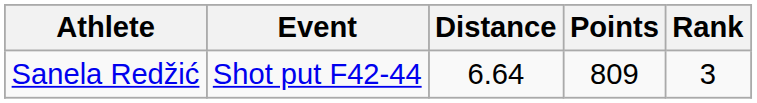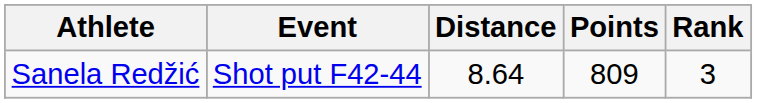Sanela Redžić | Distance: 6.64 -> 8.64
